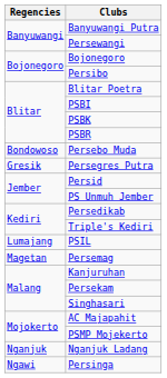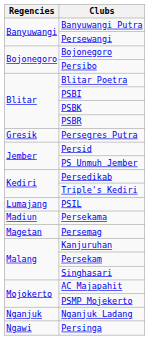- row: Bondowoso | Persebo Muda
+ row: Madiun | Persekama
